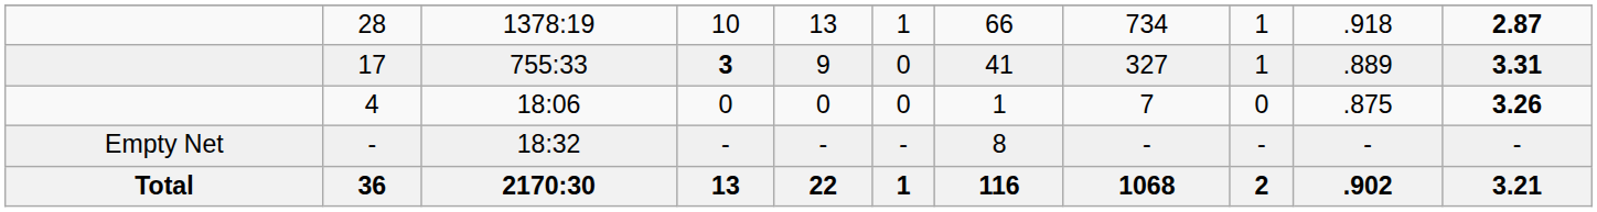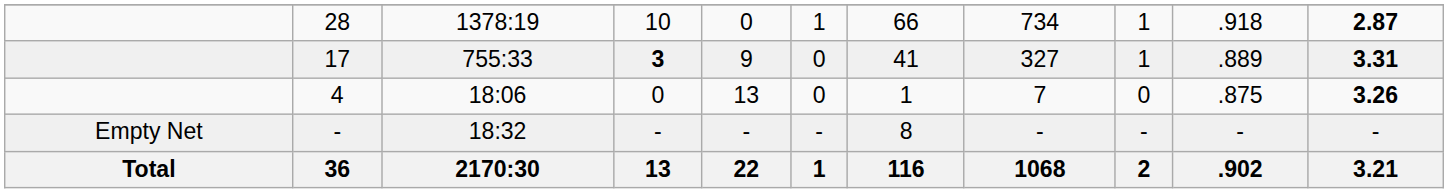28 | column 5: 13 -> 0
4 | column 5: 0 -> 13
